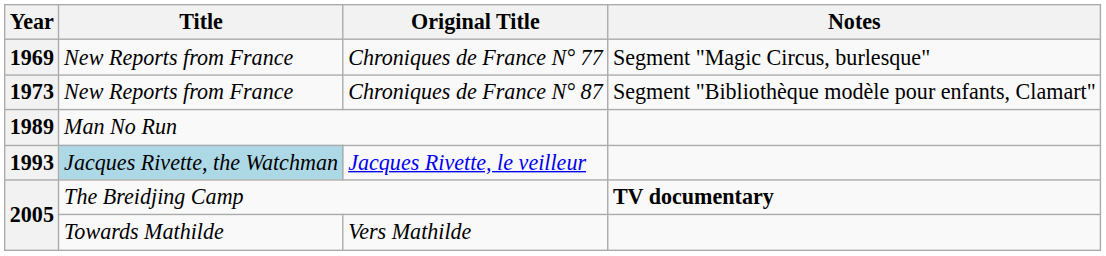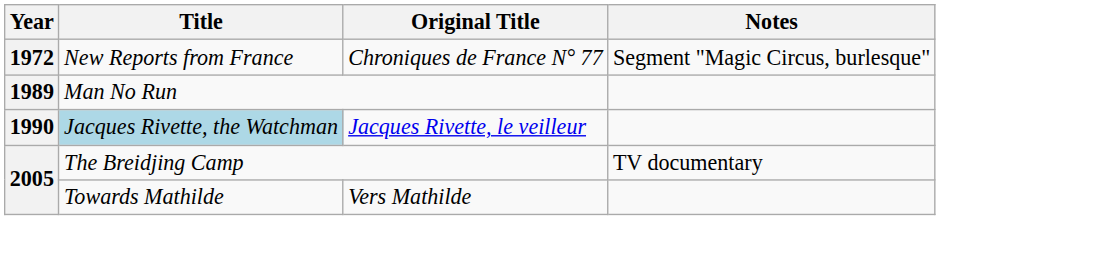Chroniques de France N° 77 | Year: 1969 -> 1972
- row: 1973 | New Reports from France | Chroniques de France N° 87 | Segment "Bibliothèque modèle pour enfants, Clamart"
Jacques Rivette, le veilleur | Year: 1993 -> 1990
The Breidjing Camp | Notes: bold -> normal
